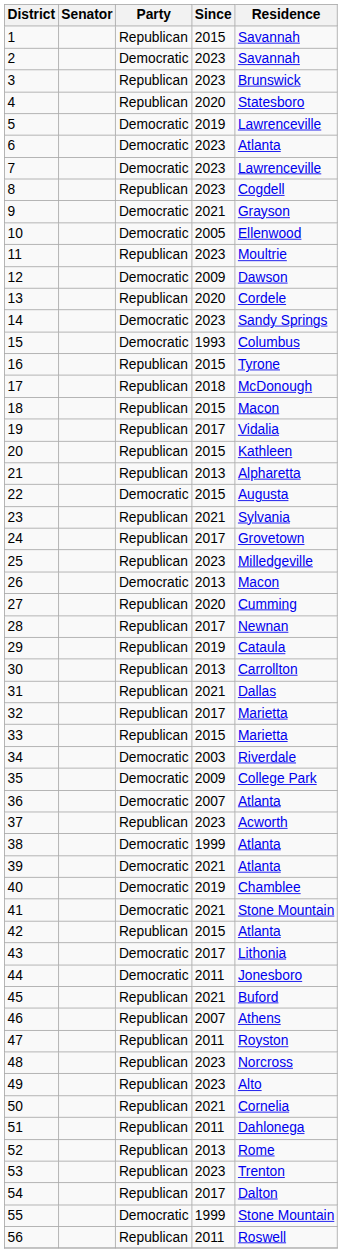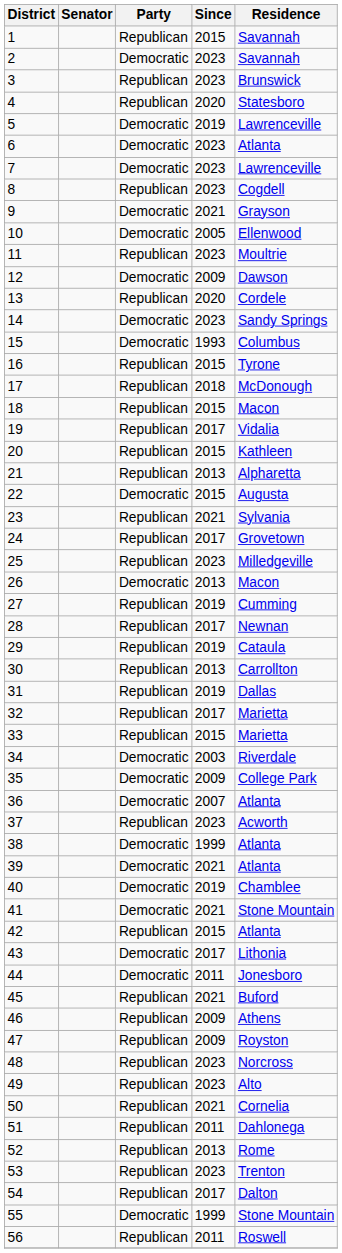27 | Since: 2020 -> 2019
31 | Since: 2021 -> 2019
46 | Since: 2007 -> 2009
47 | Since: 2011 -> 2009
